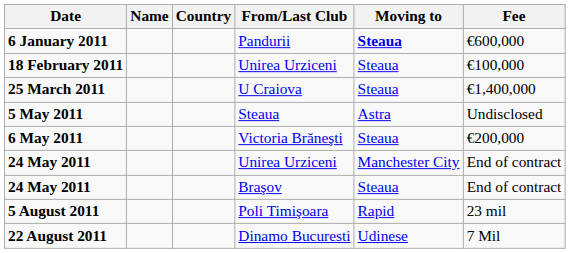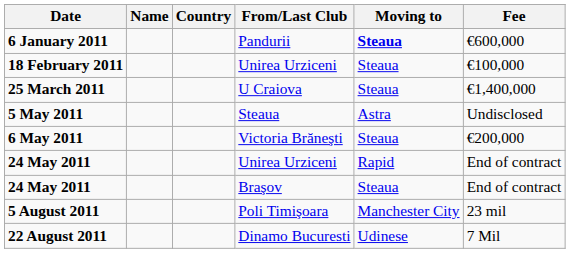24 May 2011 / Unirea Urziceni | Moving to: Manchester City -> Rapid
5 August 2011 | Moving to: Rapid -> Manchester City
